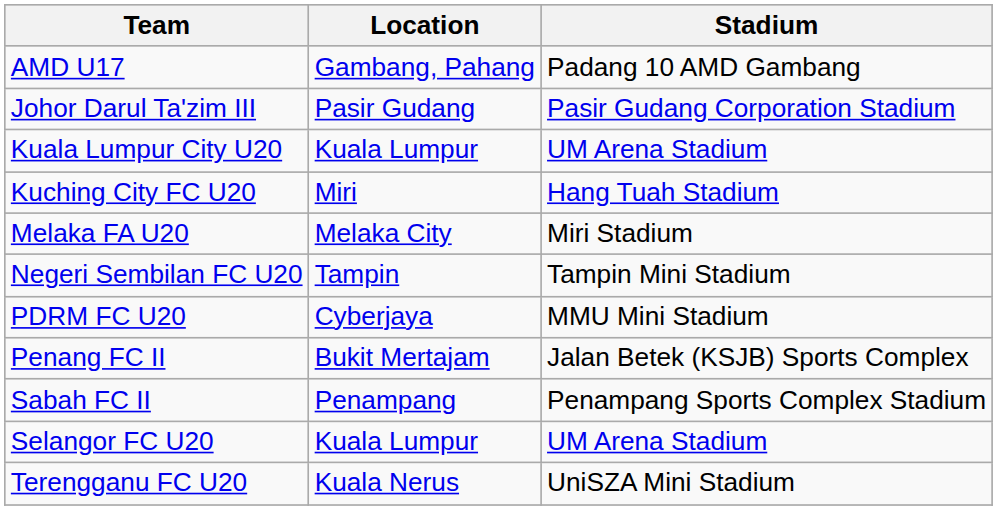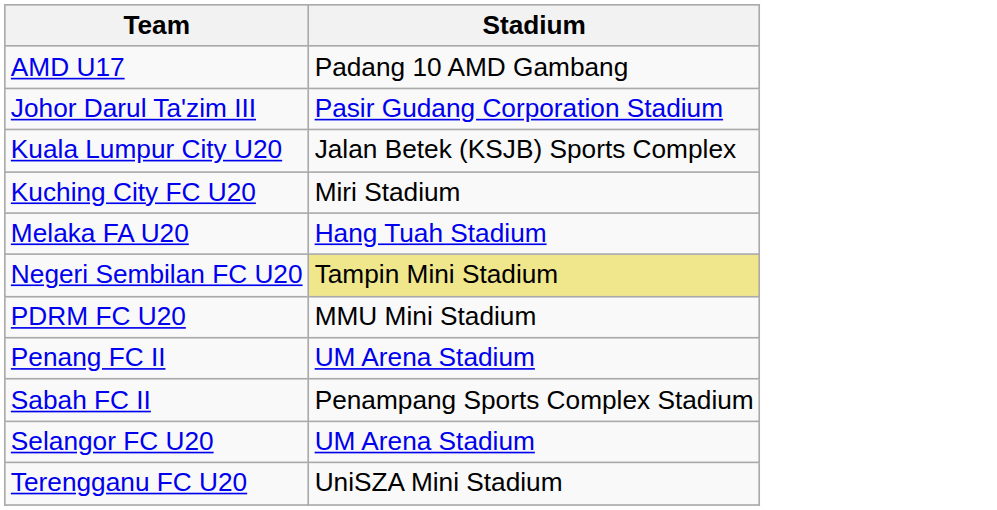- column: Location | Gambang, Pahang | Pasir Gudang | Kuala Lumpur | Miri | Melaka City | Tampin | Cyberjaya | Bukit Mertajam | Penampang | Kuala Lumpur | Kuala Nerus
Kuala Lumpur City U20 | Stadium: UM Arena Stadium -> Jalan Betek (KSJB) Sports Complex
Kuching City FC U20 | Stadium: Hang Tuah Stadium -> Miri Stadium
Melaka FA U20 | Stadium: Miri Stadium -> Hang Tuah Stadium
Negeri Sembilan FC U20 | Stadium: no background -> khaki background
Penang FC II | Stadium: Jalan Betek (KSJB) Sports Complex -> UM Arena Stadium
